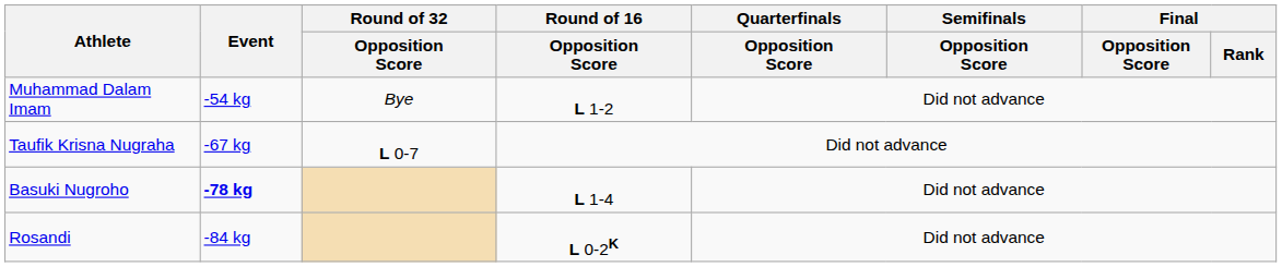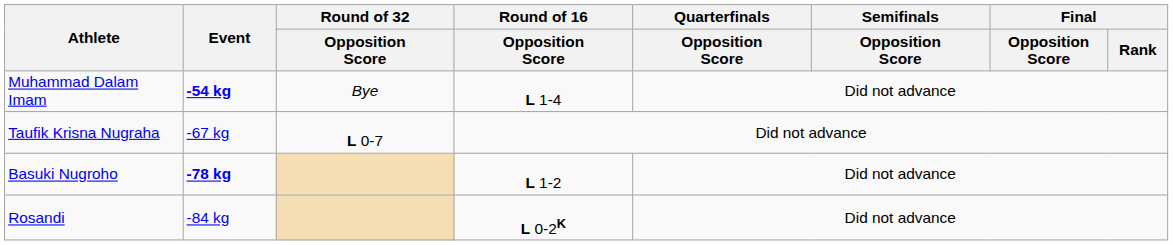Muhammad Dalam Imam | Event: normal -> bold
Muhammad Dalam Imam | Round of 16 / Opposition Score: L 1-2 -> L 1-4
Basuki Nugroho | Round of 16 / Opposition Score: L 1-4 -> L 1-2
